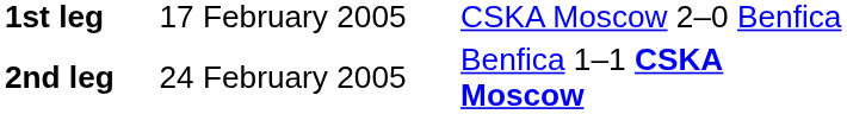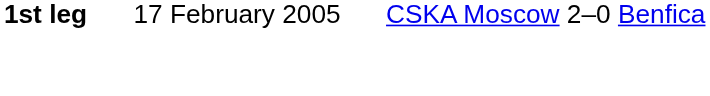- row: 2nd leg | 24 February 2005 | Benfica 1–1 CSKA Moscow
